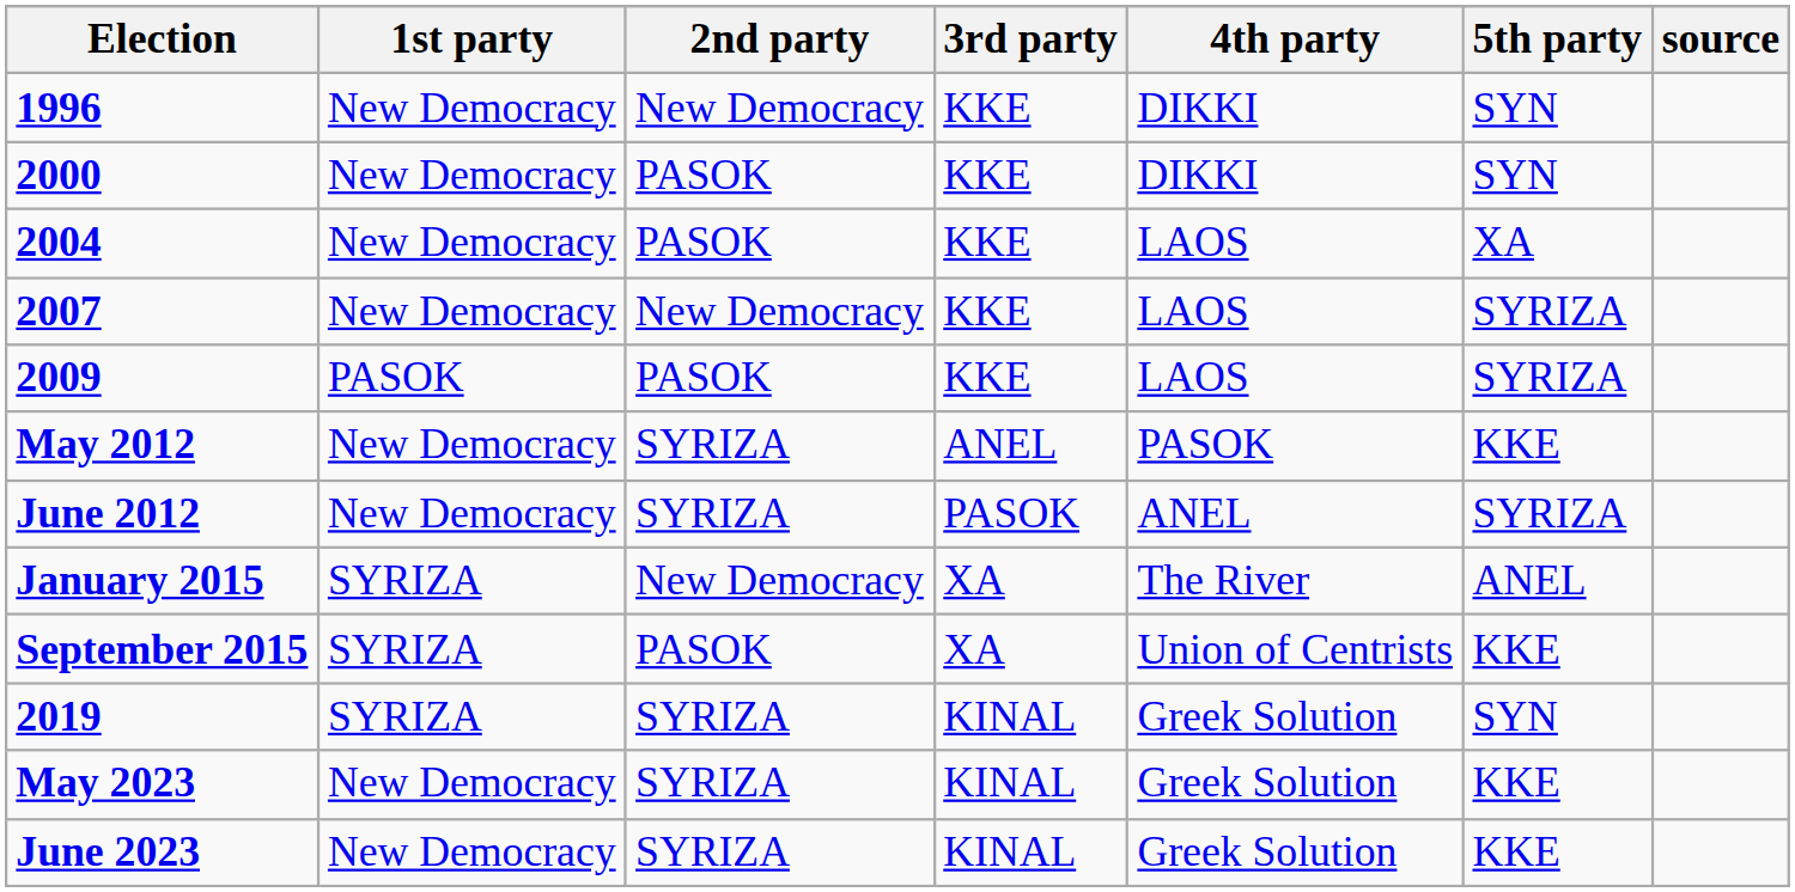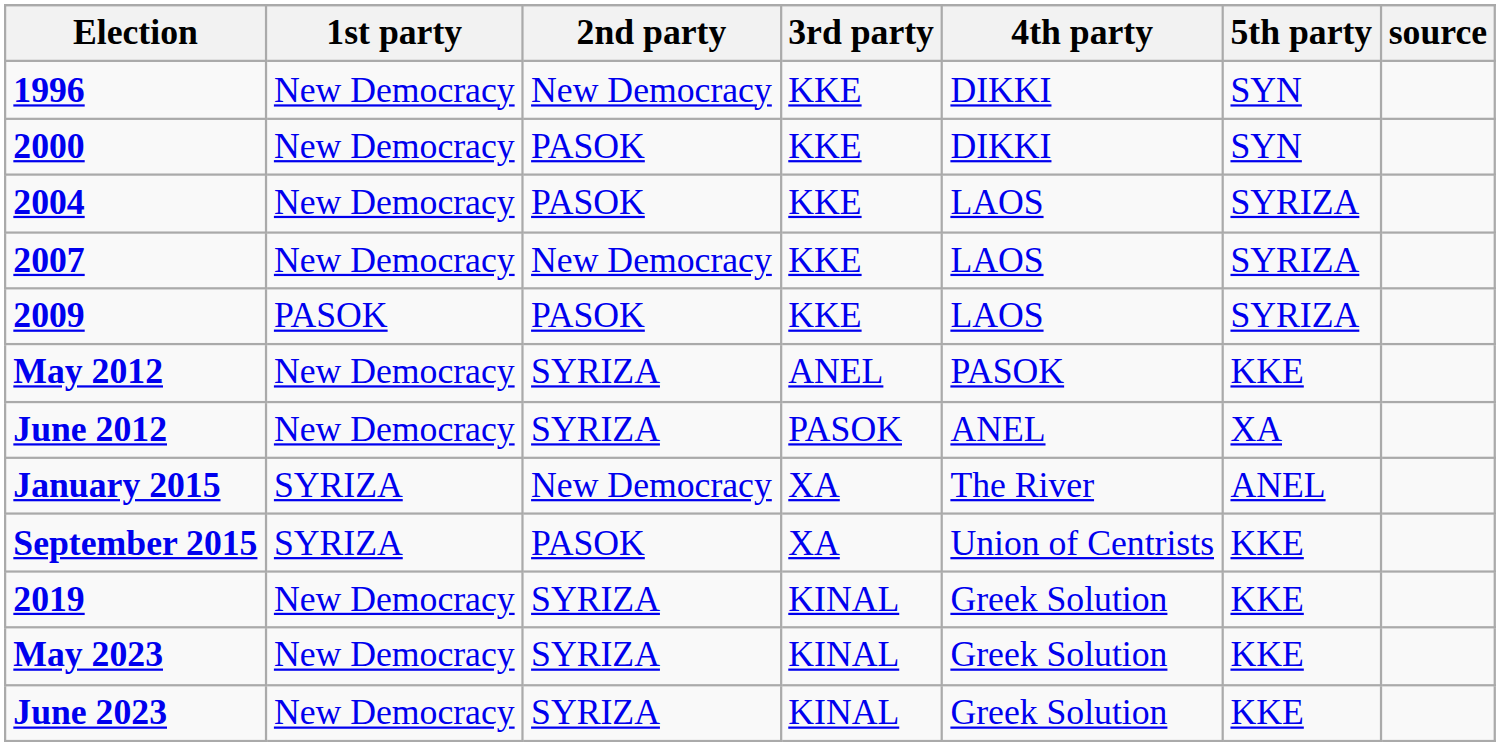2004 | 5th party: XA -> SYRIZA
June 2012 | 5th party: SYRIZA -> XA
2019 | 1st party: SYRIZA -> New Democracy
2019 | 5th party: SYN -> KKE
